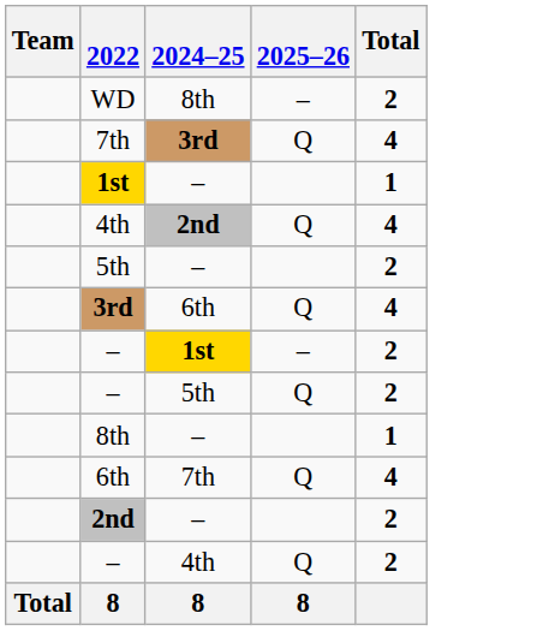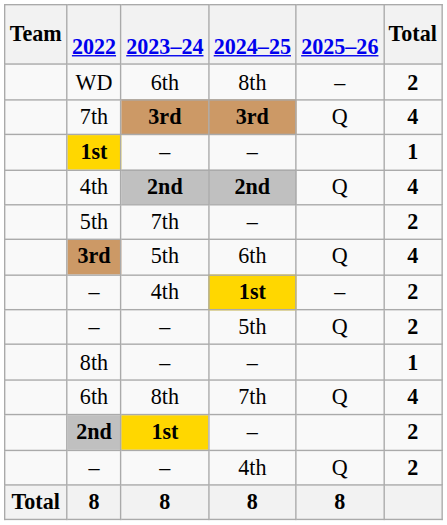+ column: 2023–24 | 6th | 3rd | – | 2nd | 7th | 5th | 4th | – | – | 8th | 1st | – | 8
